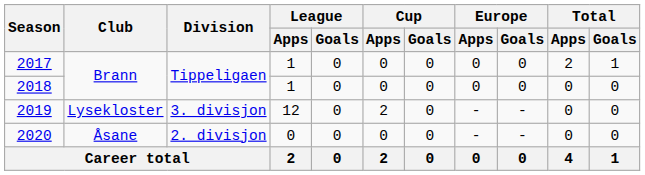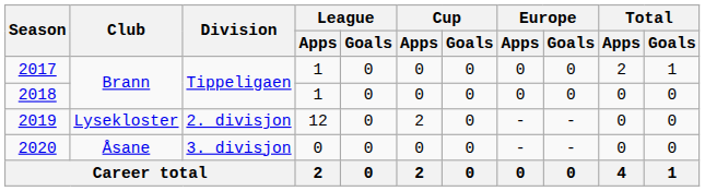2019 | Division: 3. divisjon -> 2. divisjon
2020 | Division: 2. divisjon -> 3. divisjon
